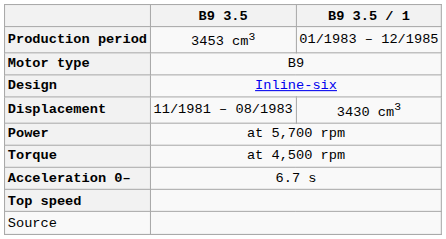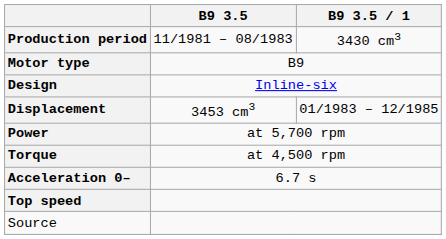Production period | B9 3.5: 3453 cm3 -> 11/1981 – 08/1983
Production period | B9 3.5 / 1: 01/1983 – 12/1985 -> 3430 cm3
Displacement | B9 3.5: 11/1981 – 08/1983 -> 3453 cm3
Displacement | B9 3.5 / 1: 3430 cm3 -> 01/1983 – 12/1985
